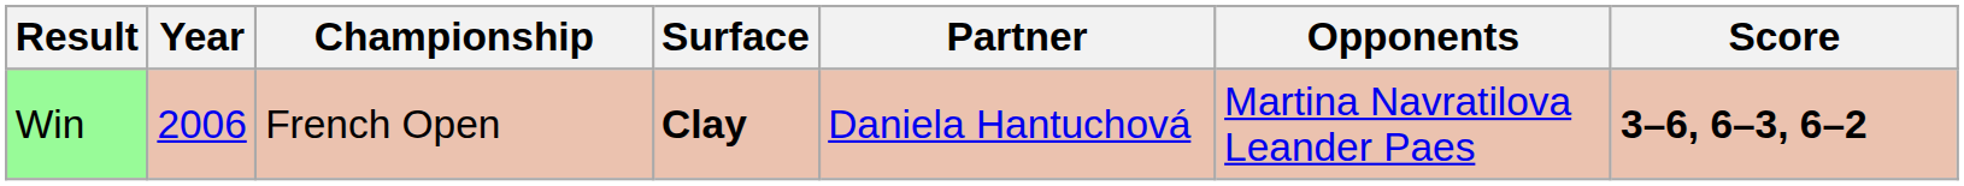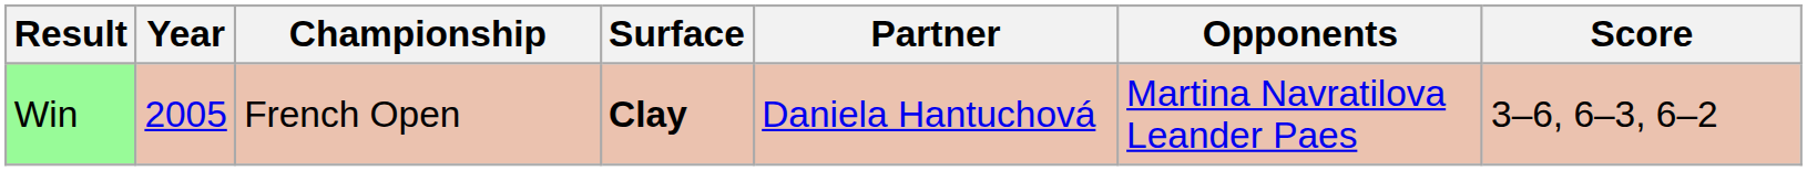Win | Year: 2006 -> 2005
Win | Score: bold -> normal
